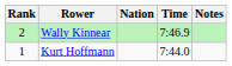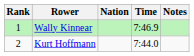Wally Kinnear | Rank: 2 -> 1
Kurt Hoffmann | Rank: 1 -> 2
